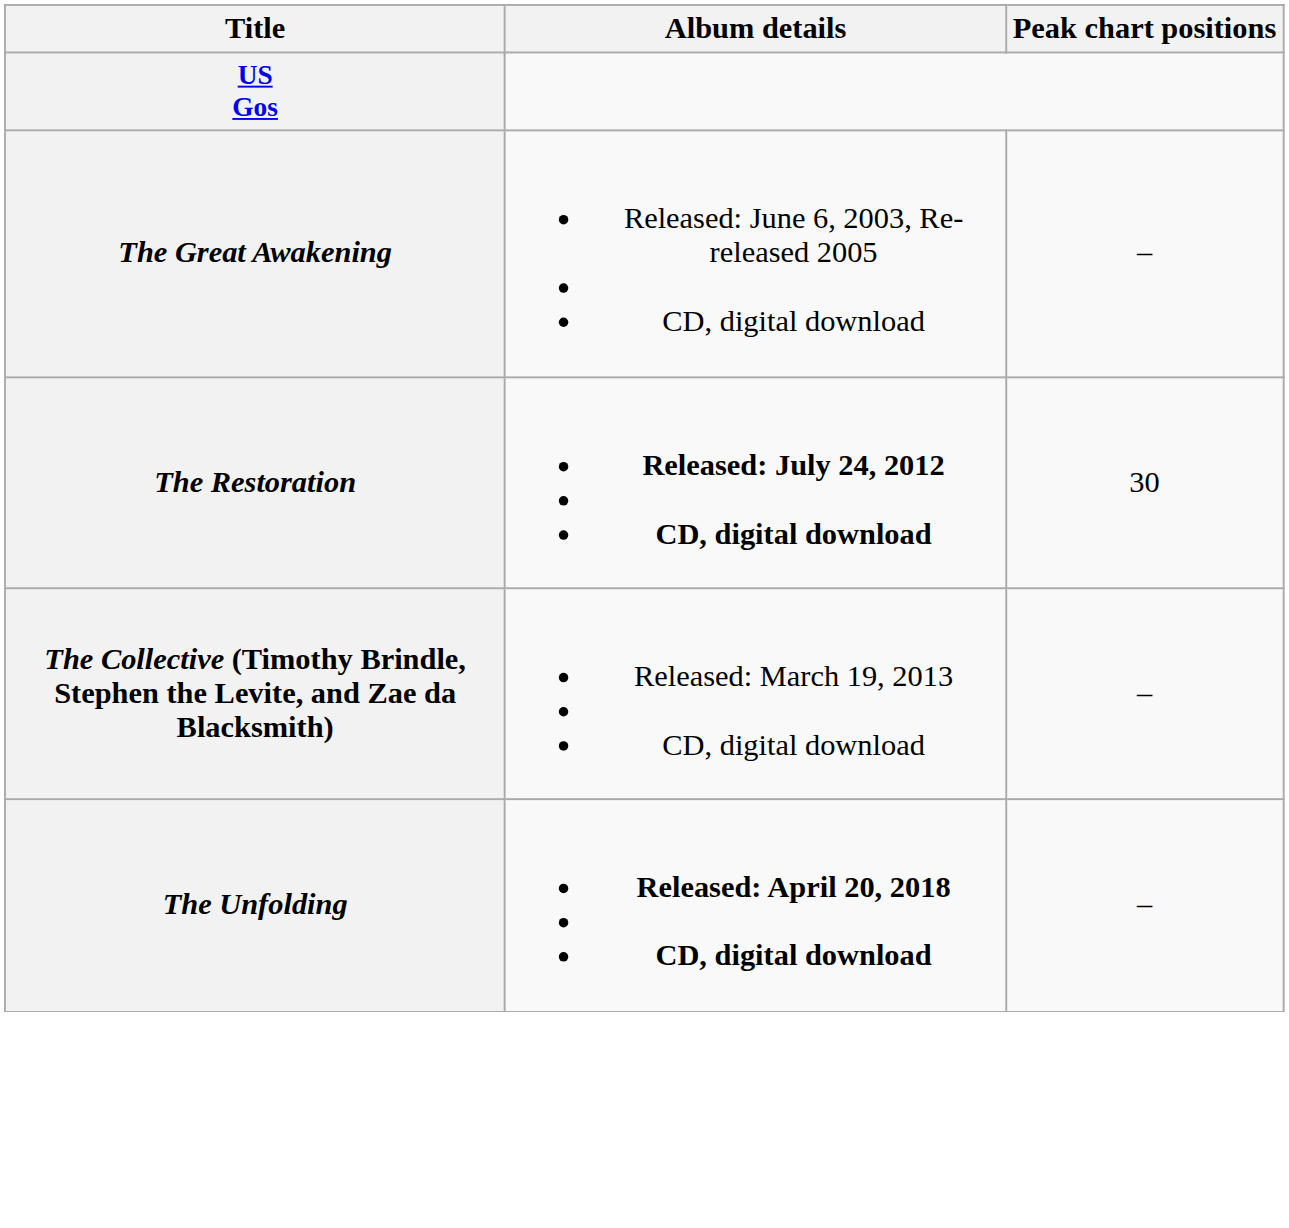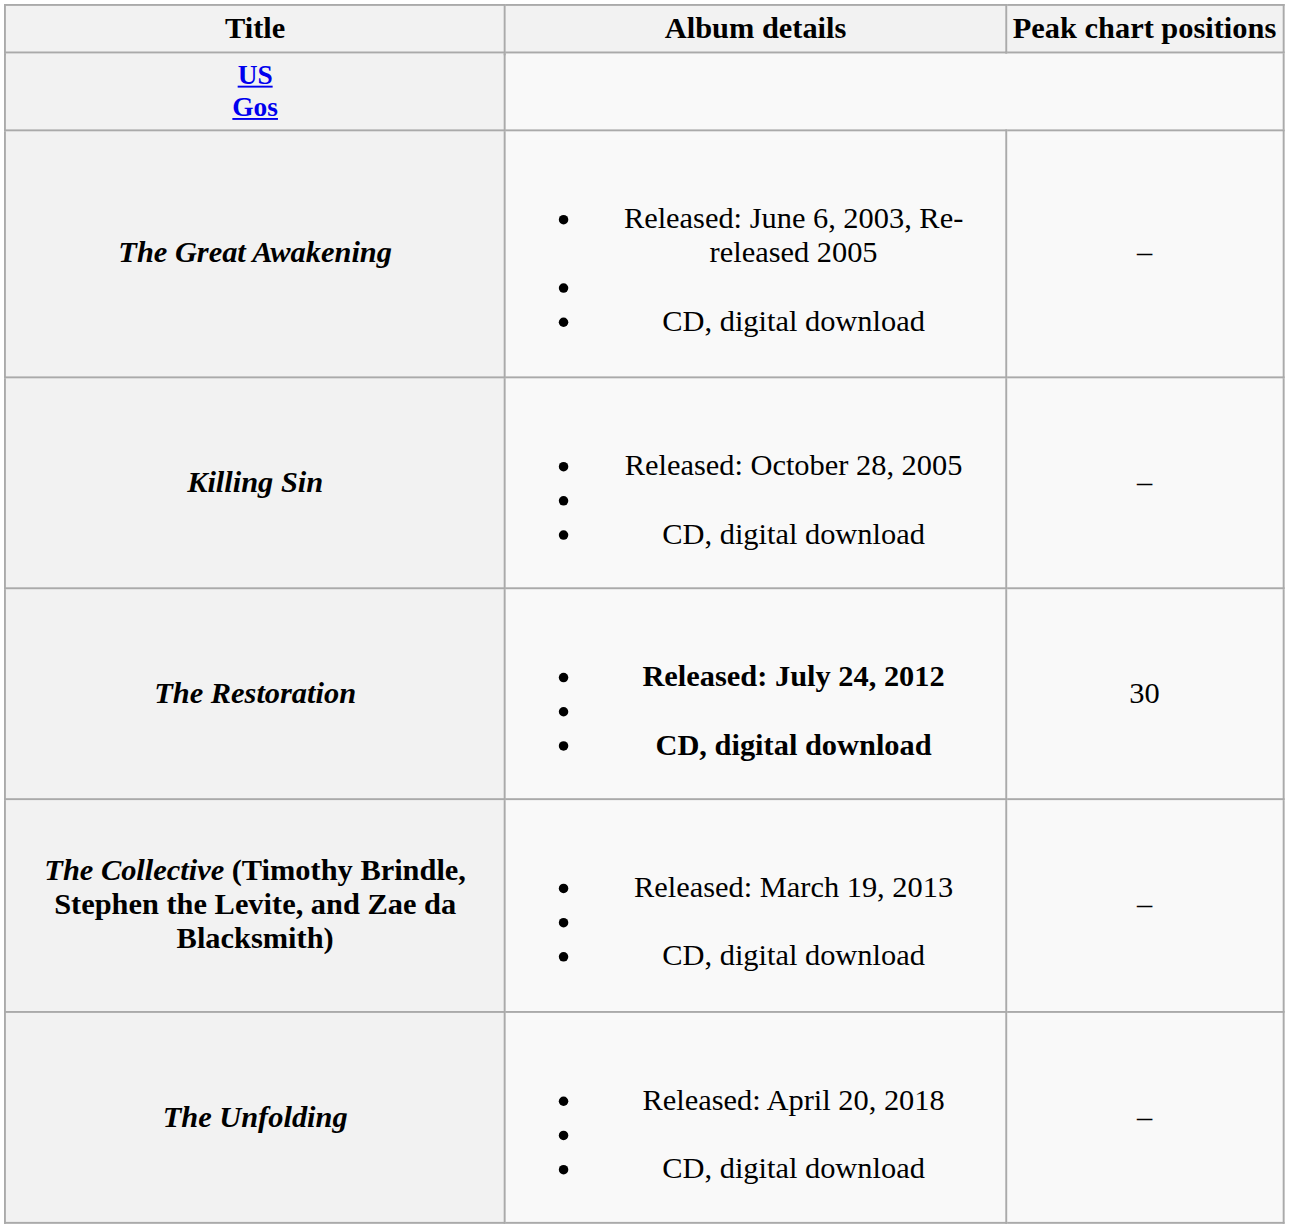+ row: Killing Sin | Released: October 28, 2005 CD, digital download | –
The Unfolding | Album details: bold -> normal
